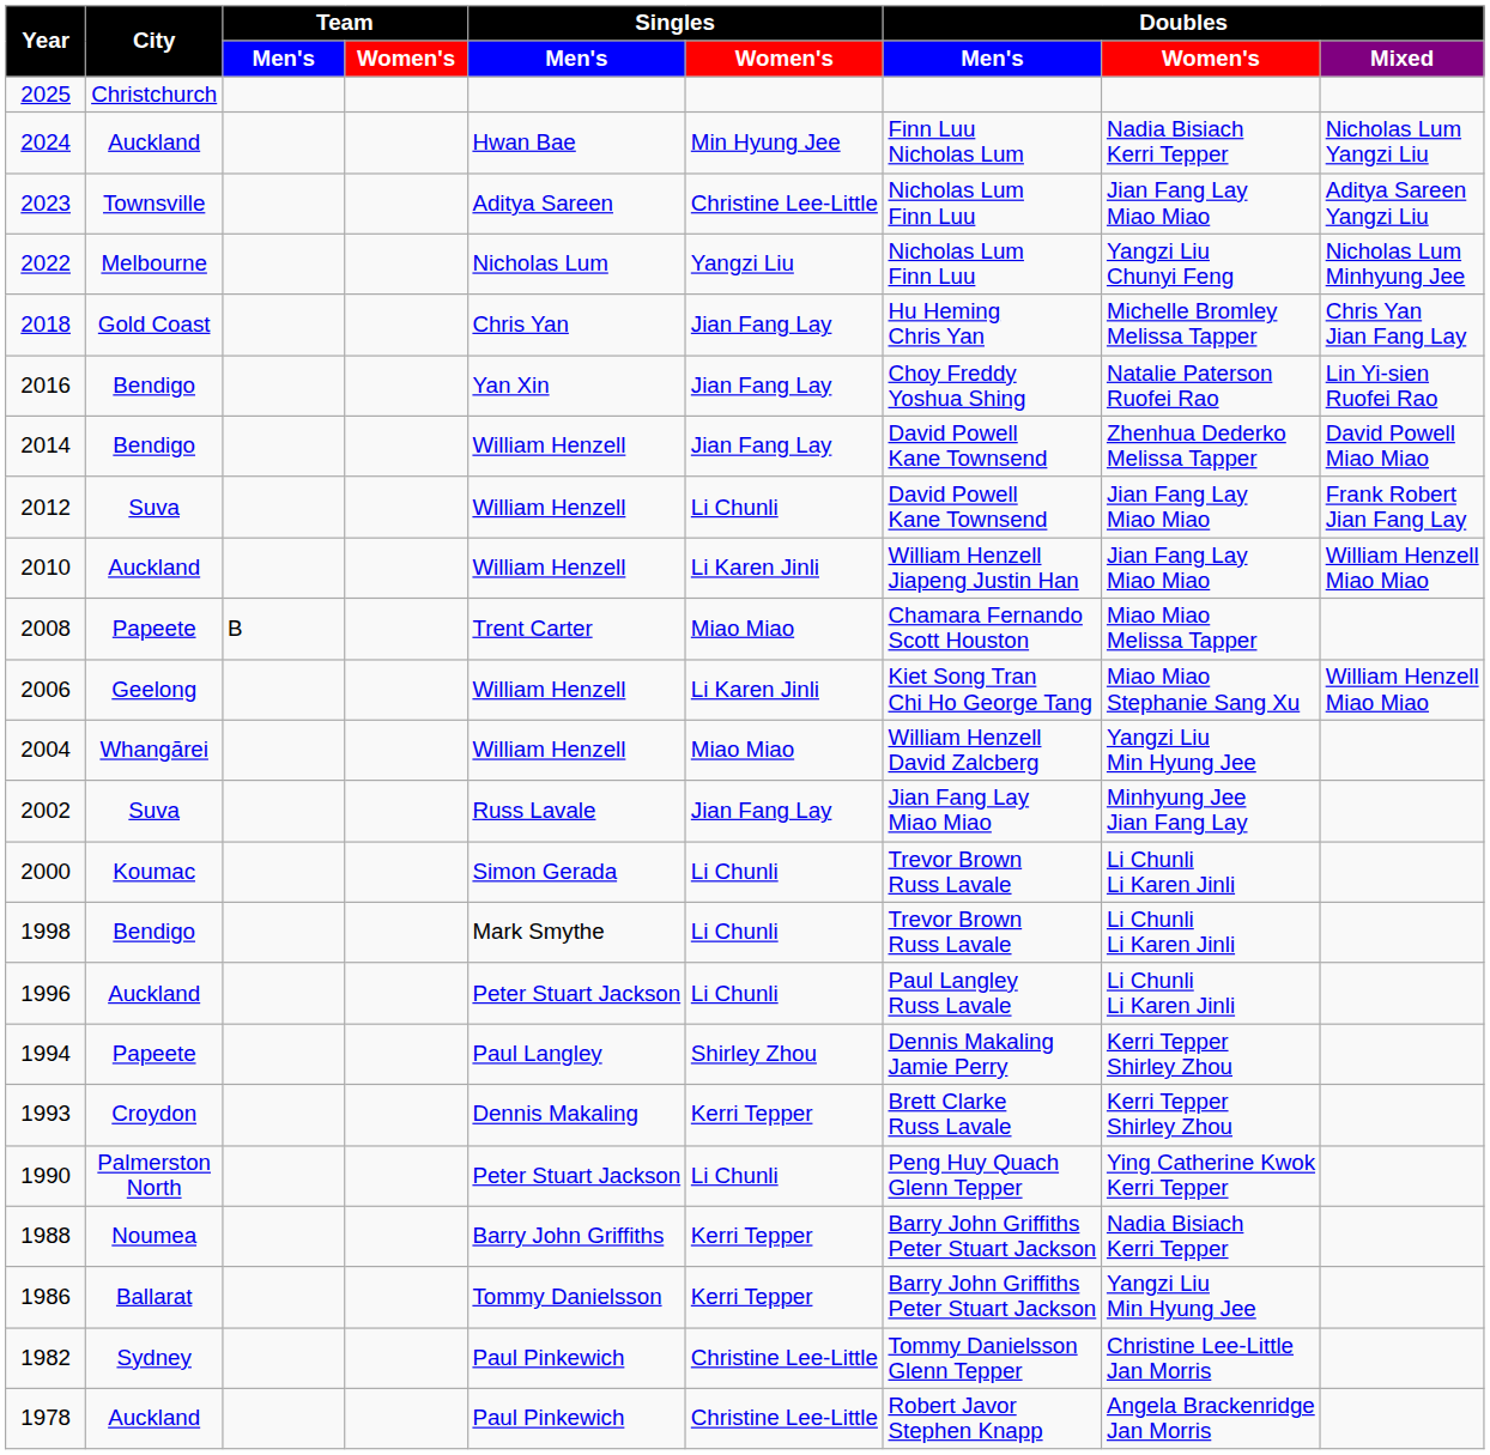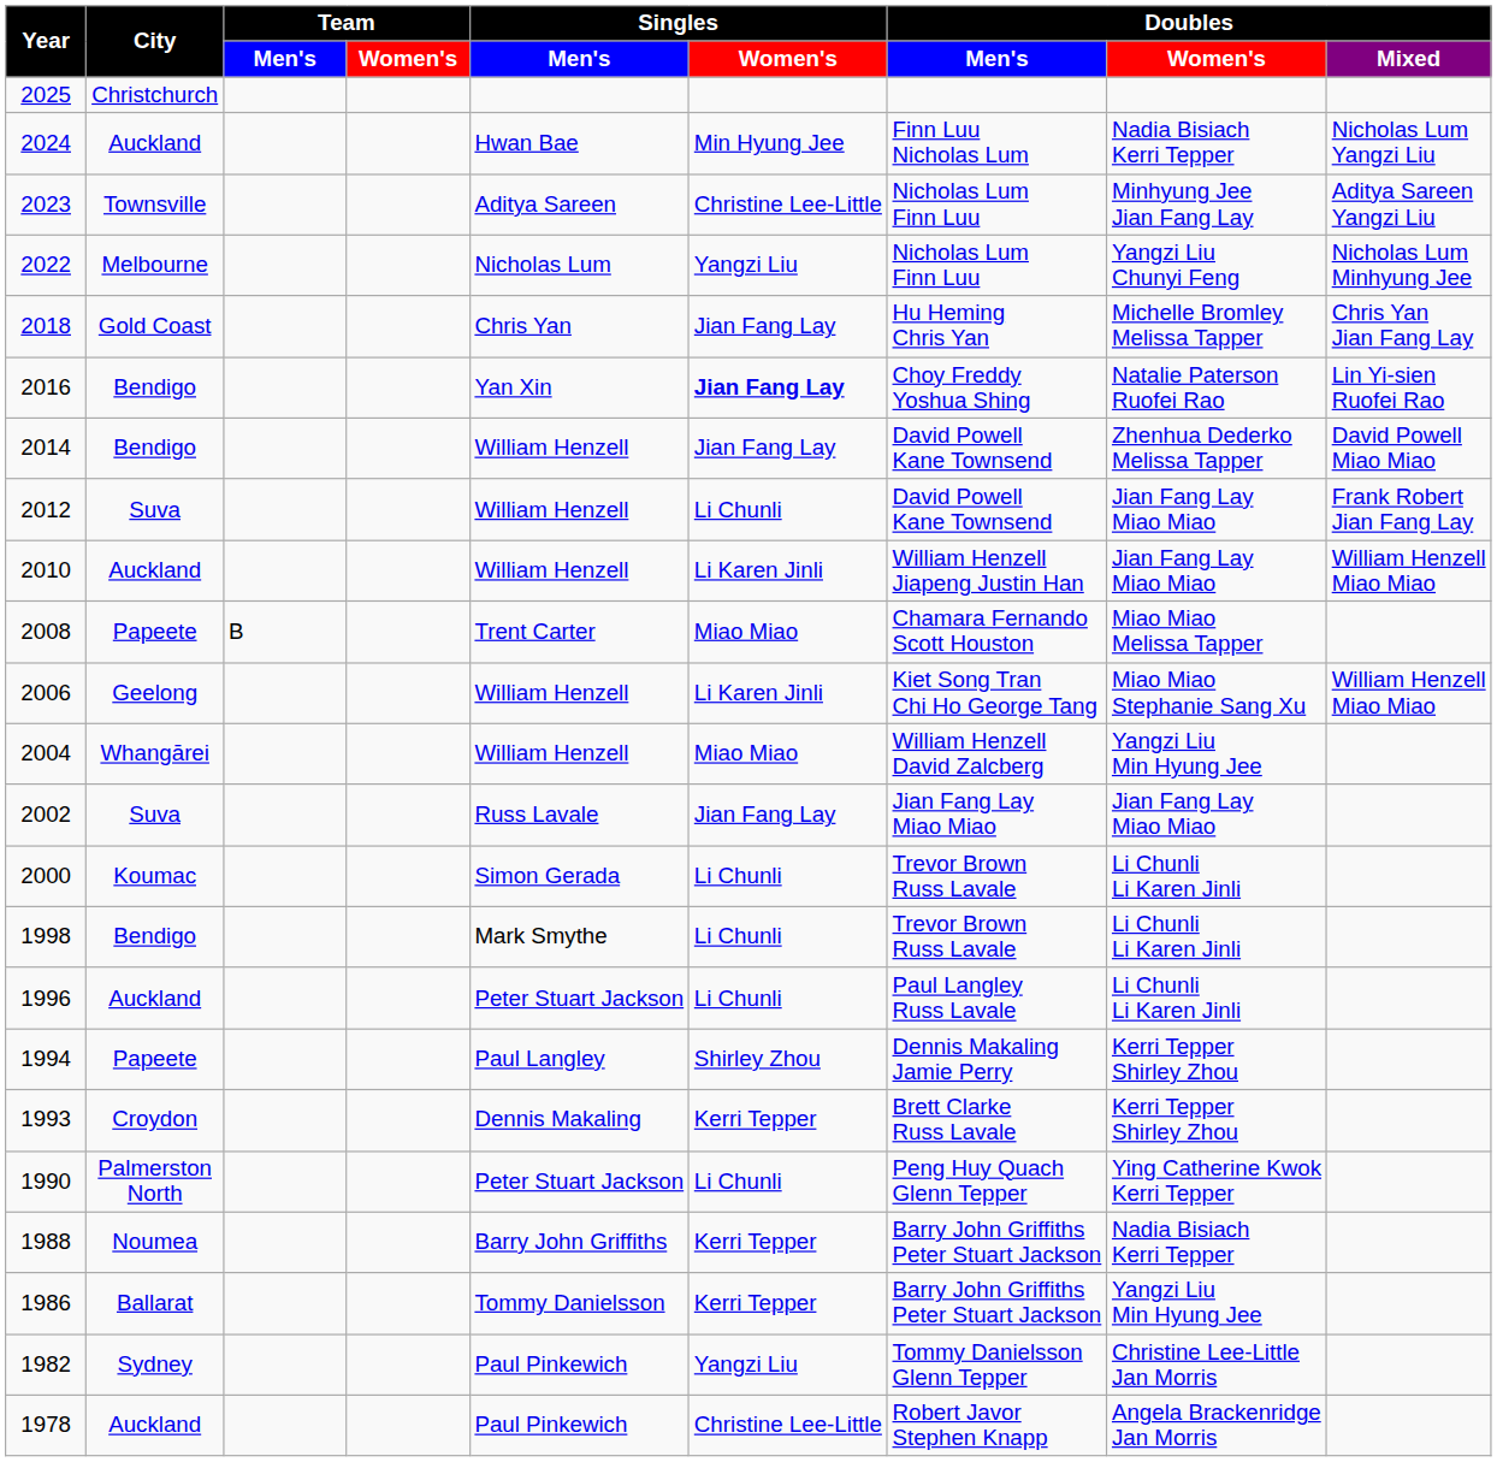2023 | column 8: Jian Fang Lay Miao Miao -> Minhyung Jee Jian Fang Lay
2016 | column 6: normal -> bold
2002 | column 8: Minhyung Jee Jian Fang Lay -> Jian Fang Lay Miao Miao
1982 | column 6: Christine Lee-Little -> Yangzi Liu
